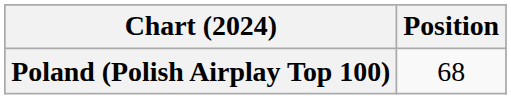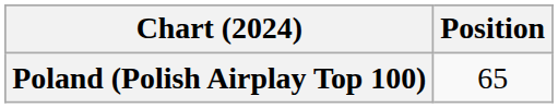Poland (Polish Airplay Top 100) | Position: 68 -> 65
